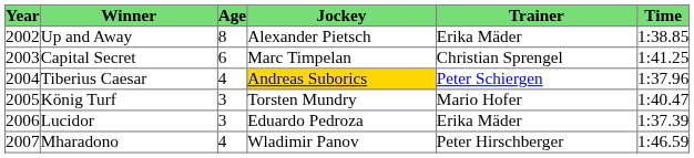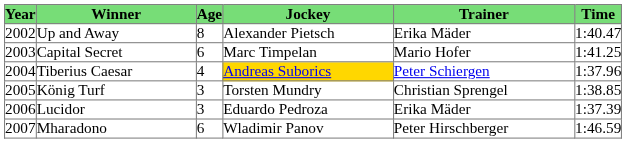Up and Away | Time: 1:38.85 -> 1:40.47
Capital Secret | Trainer: Christian Sprengel -> Mario Hofer
König Turf | Trainer: Mario Hofer -> Christian Sprengel
König Turf | Time: 1:40.47 -> 1:38.85
Mharadono | Age: 4 -> 6
